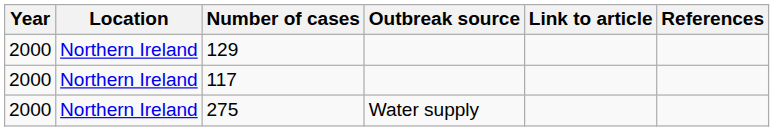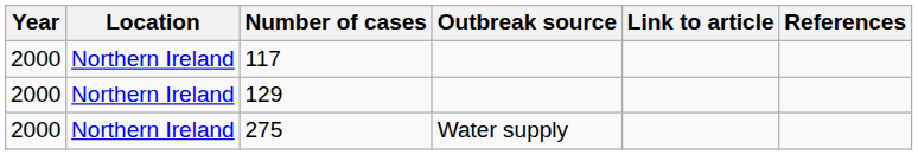rows swapped: 129 <-> 117
